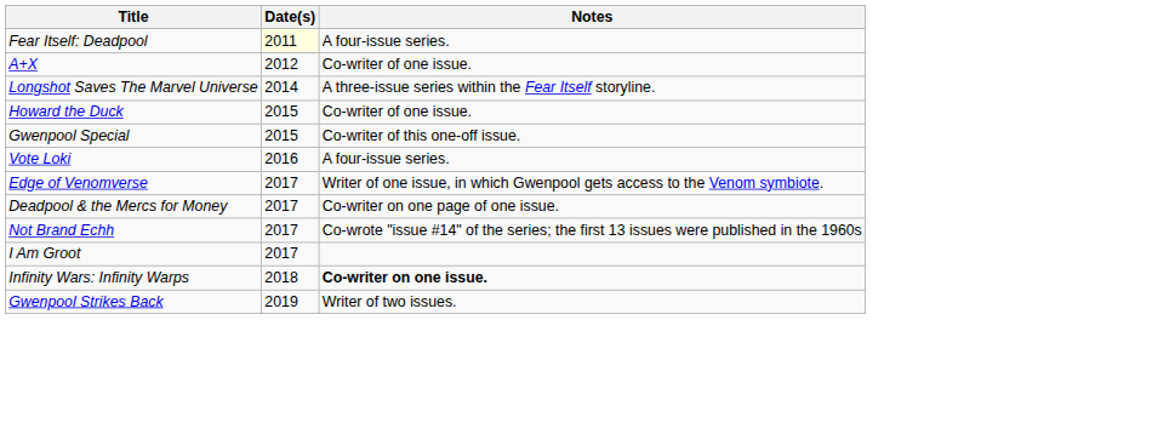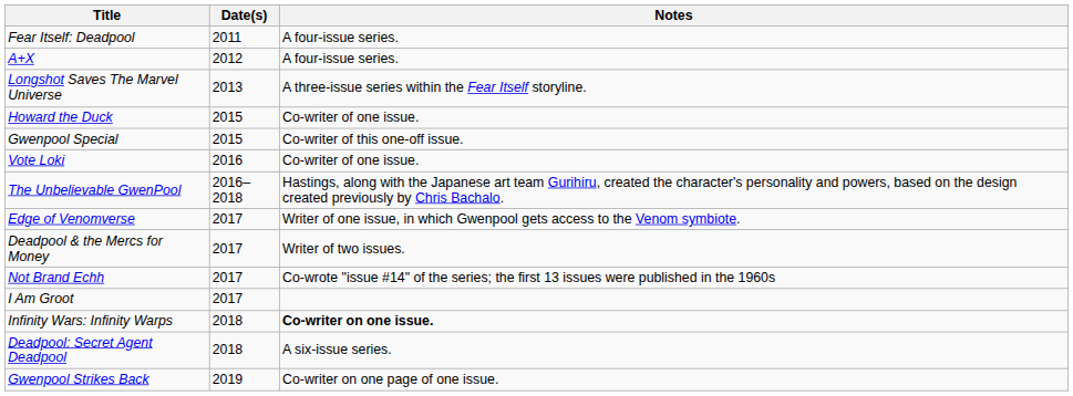Fear Itself: Deadpool | Date(s): lightyellow background -> no background
A+X | Notes: Co-writer of one issue. -> A four-issue series.
Longshot Saves The Marvel Universe | Date(s): 2014 -> 2013
Vote Loki | Notes: A four-issue series. -> Co-writer of one issue.
+ row: The Unbelievable GwenPool | 2016–2018 | Hastings, along with the Japanese art team Gurihiru, created the character's personality and powers, based on the design created previously by Chris Bachalo.
Deadpool & the Mercs for Money | Notes: Co-writer on one page of one issue. -> Writer of two issues.
+ row: Deadpool: Secret Agent Deadpool | 2018 | A six-issue series.
Gwenpool Strikes Back | Notes: Writer of two issues. -> Co-writer on one page of one issue.
